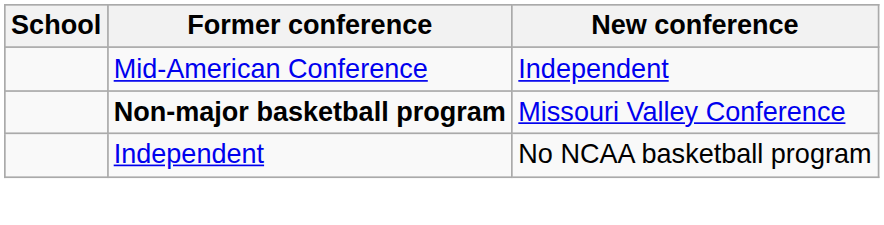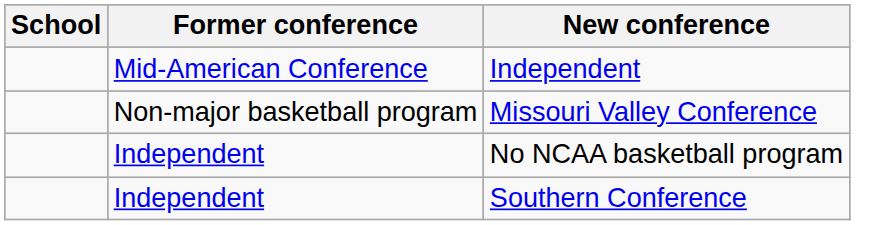Missouri Valley Conference | Former conference: bold -> normal
+ row: Independent | Southern Conference
